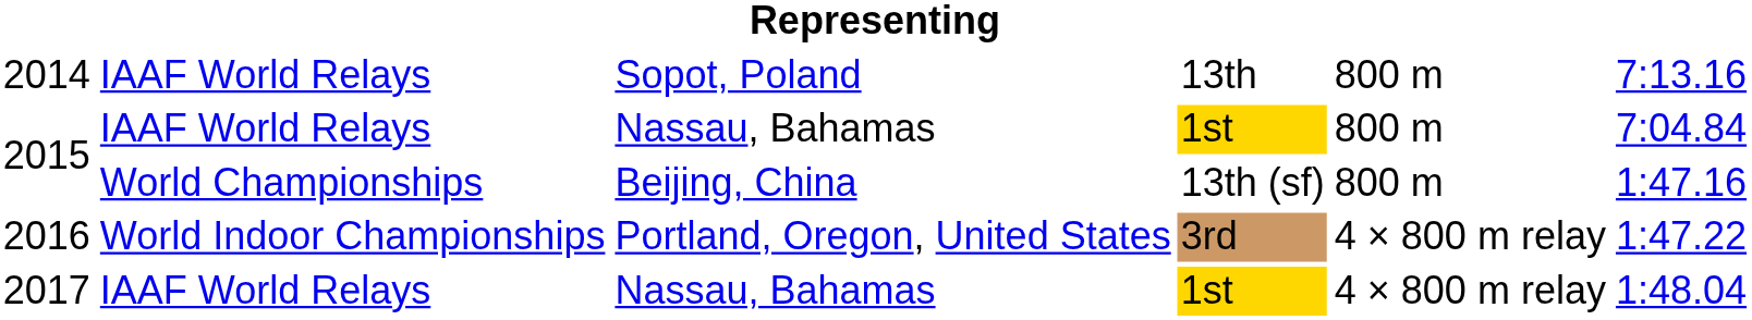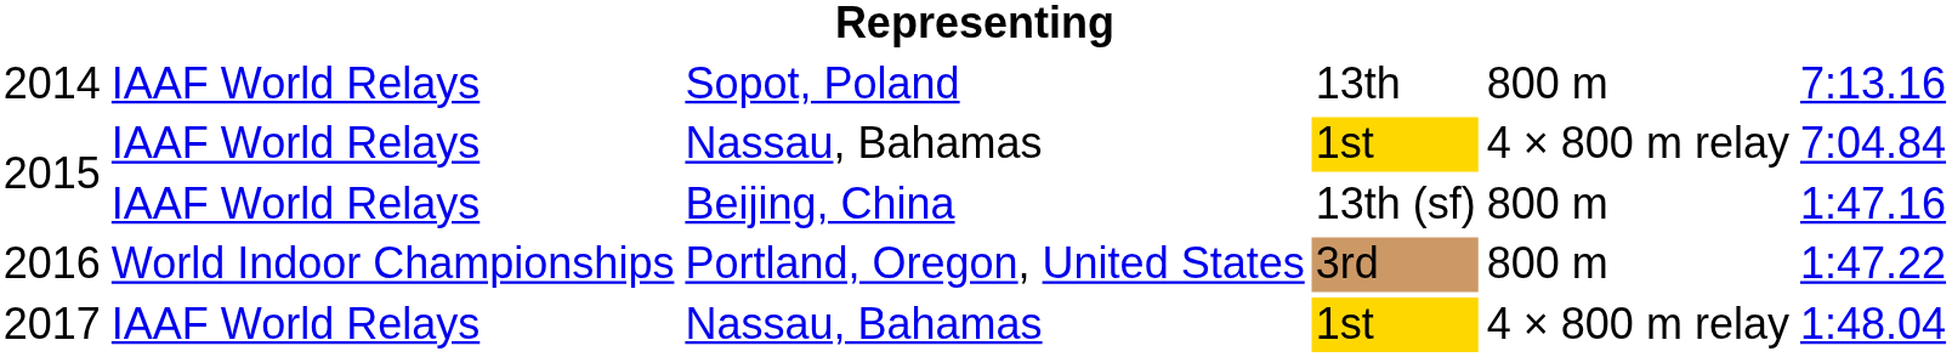2015 / Nassau, Bahamas | column 5: 800 m -> 4 × 800 m relay
2015 / Beijing, China | column 2: World Championships -> IAAF World Relays
2016 | column 5: 4 × 800 m relay -> 800 m
